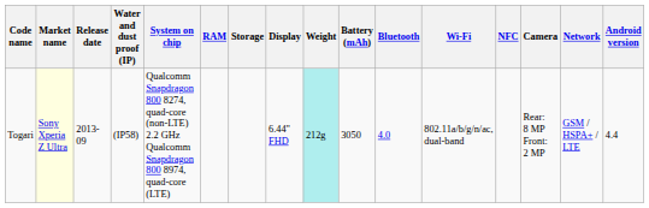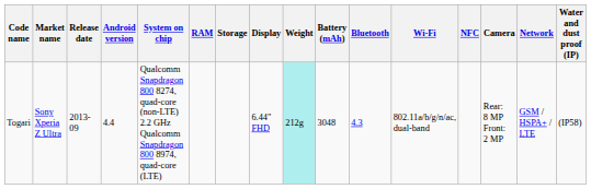columns swapped: Android version <-> Water and dust proof (IP)
Togari | Market name: lightyellow background -> no background
Togari | Battery (mAh): 3050 -> 3048
Togari | Bluetooth: 4.0 -> 4.3
